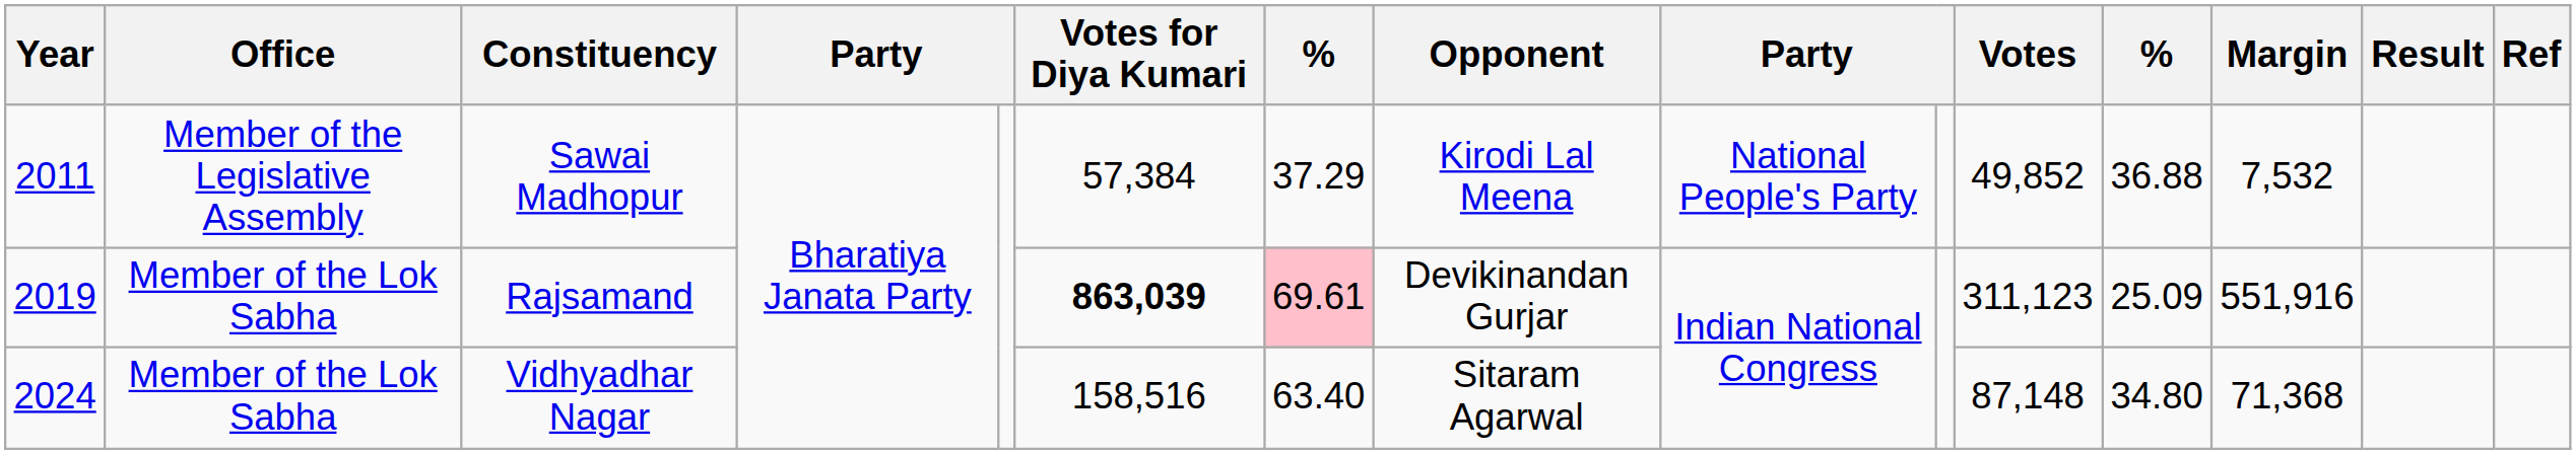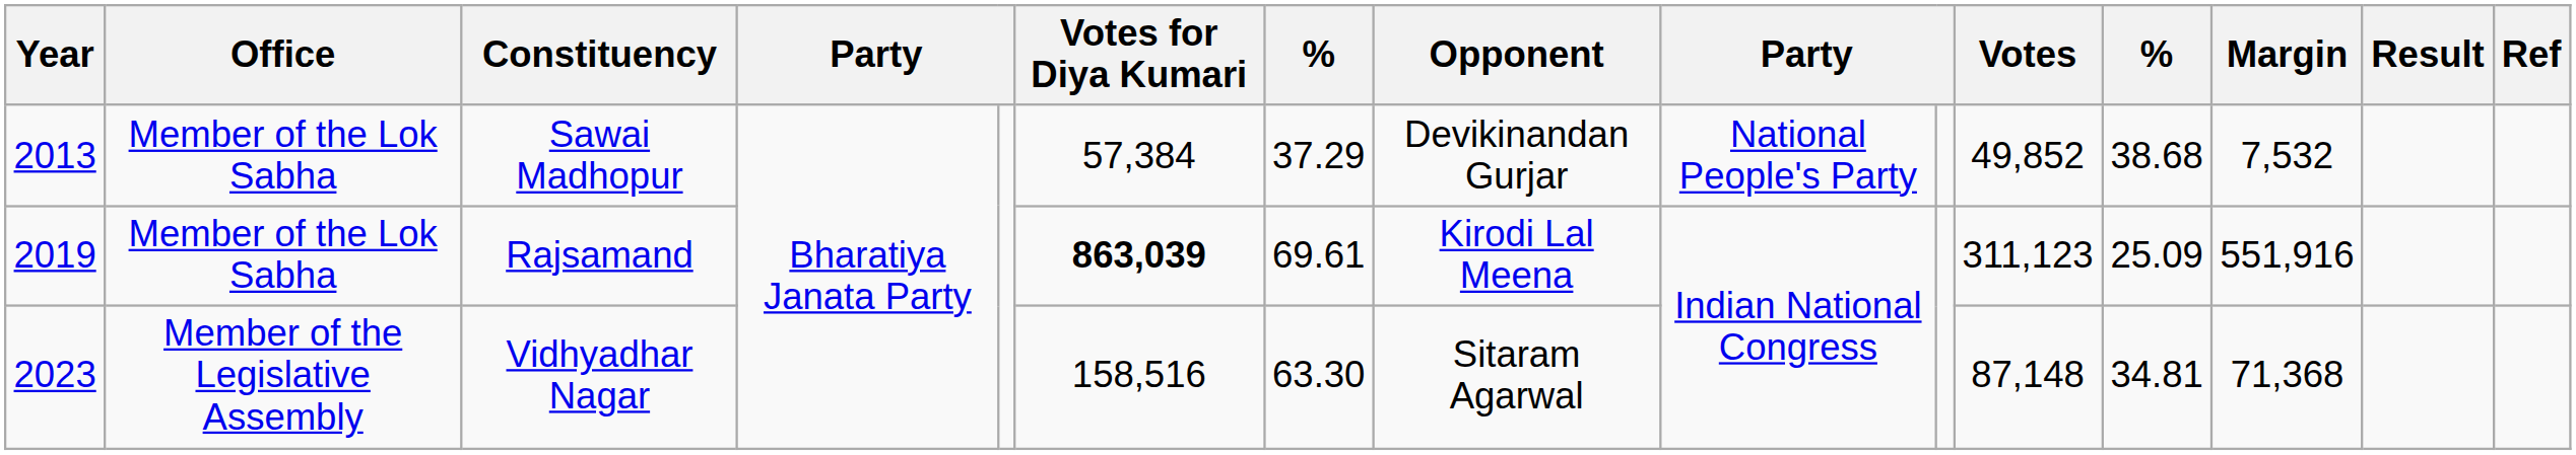Sawai Madhopur | Year: 2011 -> 2013
Sawai Madhopur | Office: Member of the Legislative Assembly -> Member of the Lok Sabha
Sawai Madhopur | Opponent: Kirodi Lal Meena -> Devikinandan Gurjar
Sawai Madhopur | column 12: 36.88 -> 38.68
Rajsamand | column 7: pink background -> no background
Rajsamand | Opponent: Devikinandan Gurjar -> Kirodi Lal Meena
Vidhyadhar Nagar | Year: 2024 -> 2023
Vidhyadhar Nagar | Office: Member of the Lok Sabha -> Member of the Legislative Assembly
Vidhyadhar Nagar | column 7: 63.40 -> 63.30
Vidhyadhar Nagar | column 12: 34.80 -> 34.81
